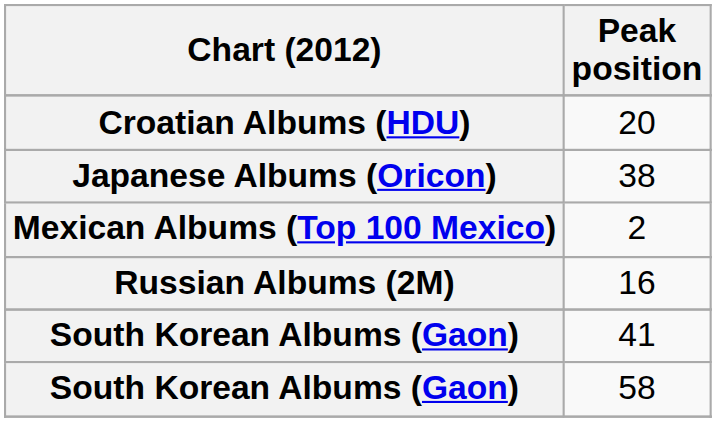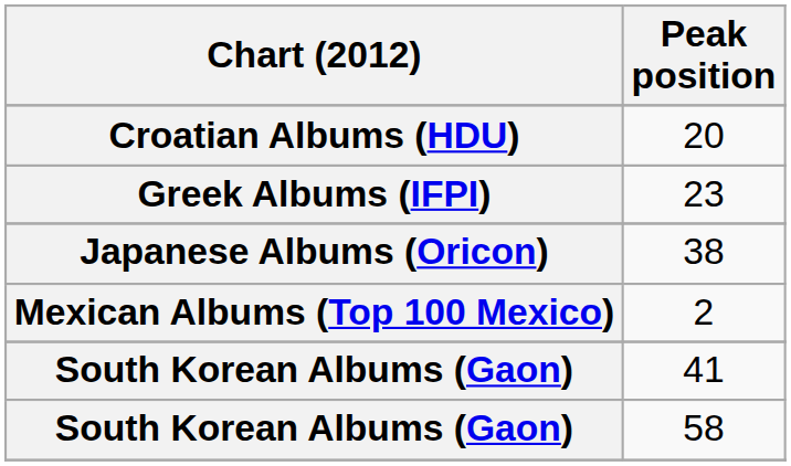+ row: Greek Albums (IFPI) | 23
- row: Russian Albums (2M) | 16
